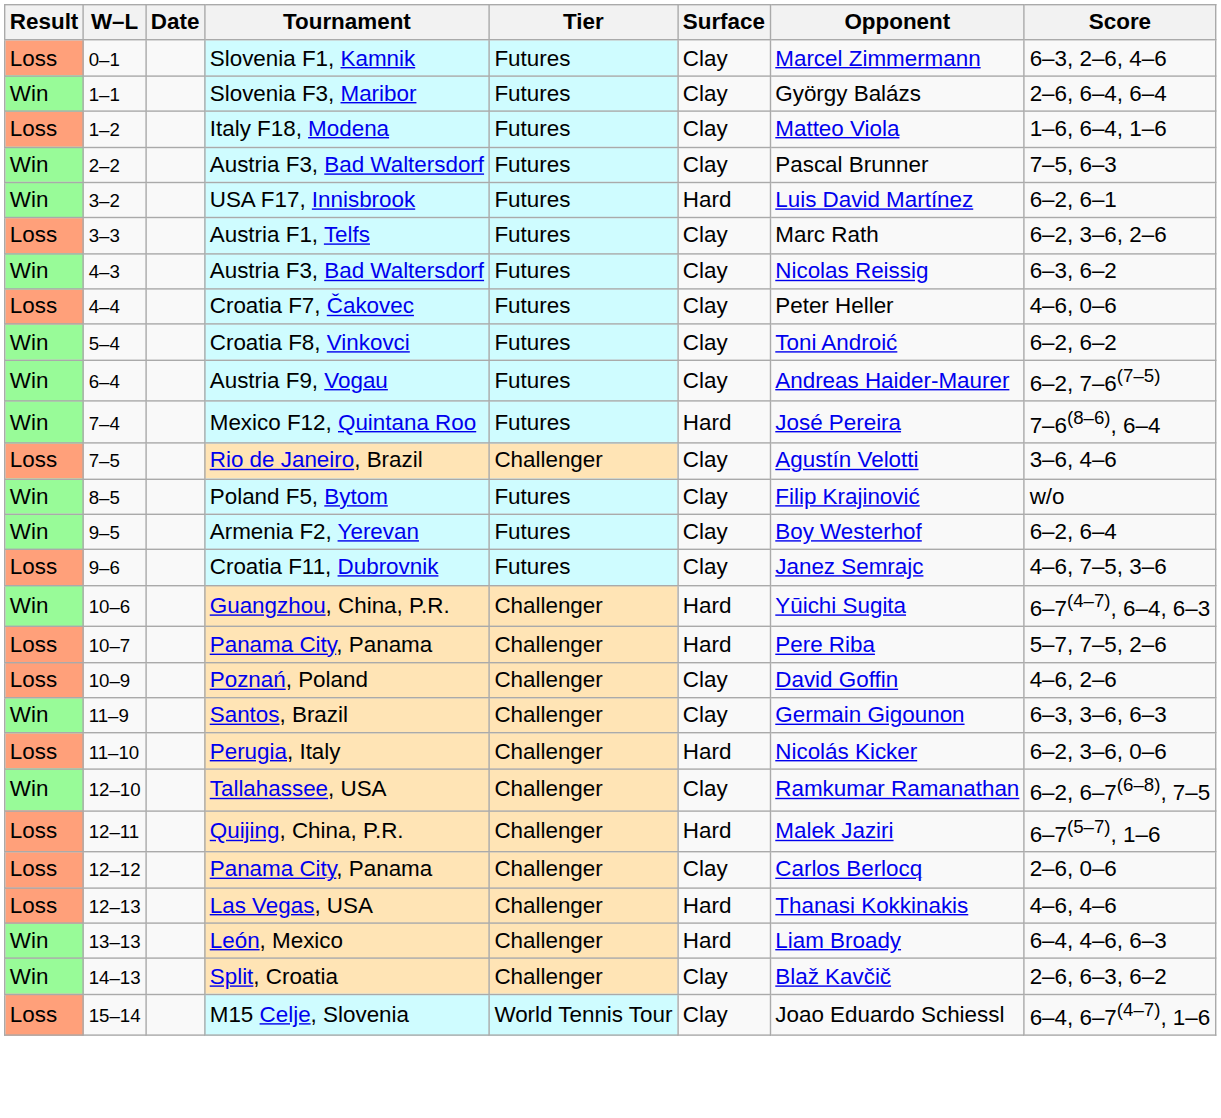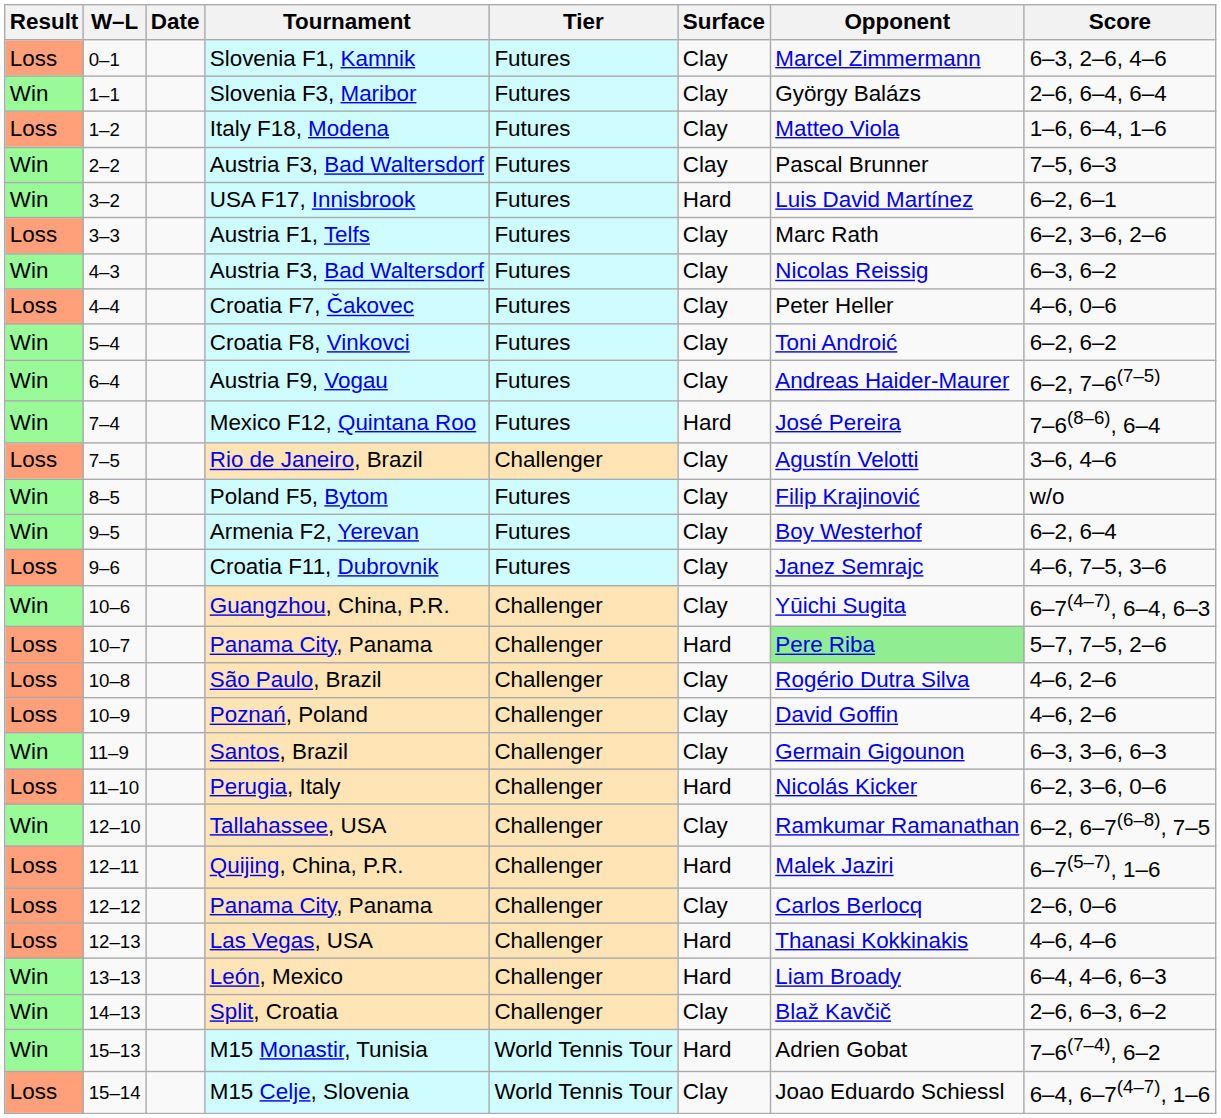Guangzhou, China, P.R. | Surface: Hard -> Clay
10–7 / Panama City, Panama | Opponent: no background -> lightgreen background
+ row: Loss | 10–8 | São Paulo, Brazil | Challenger | Clay | Rogério Dutra Silva | 4–6, 2–6
+ row: Win | 15–13 | M15 Monastir, Tunisia | World Tennis Tour | Hard | Adrien Gobat | 7–6(7–4), 6–2
